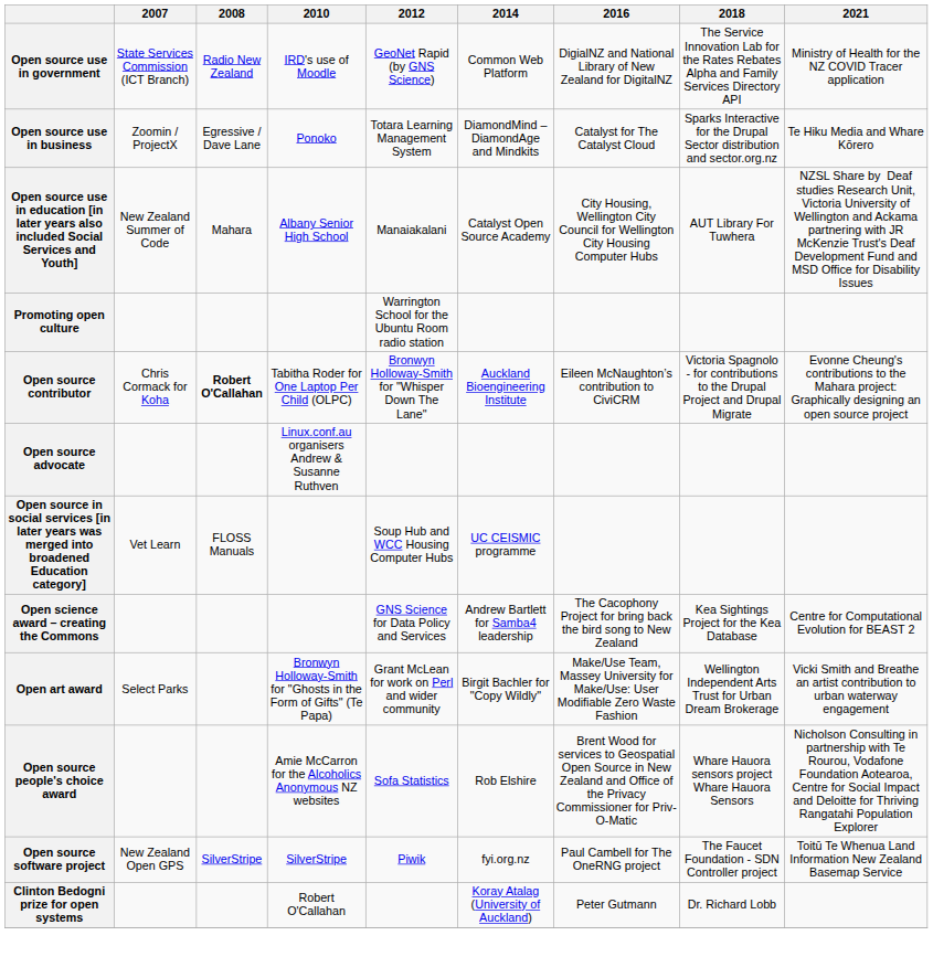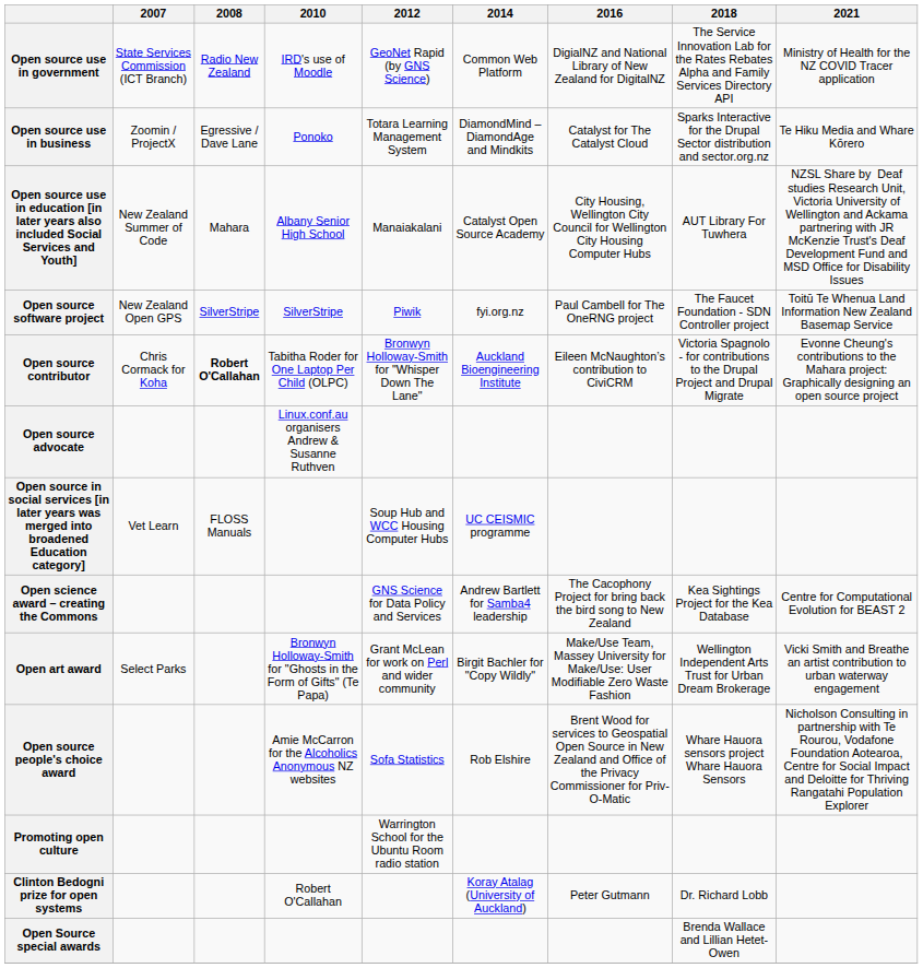rows swapped: Open source software project <-> Promoting open culture
+ row: Open Source special awards | Brenda Wallace and Lillian Hetet-Owen
